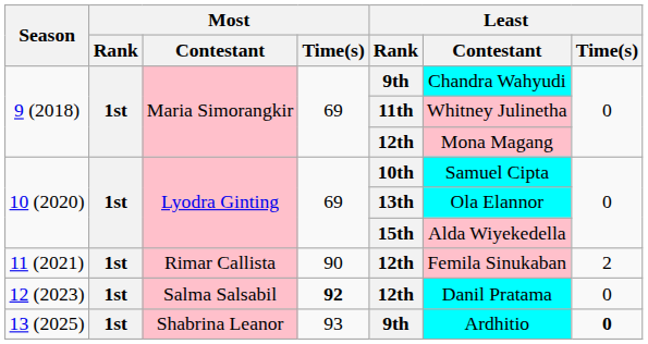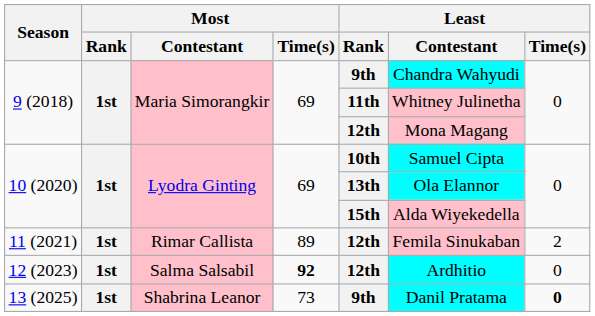11 (2021) | Most / Time(s): 90 -> 89
12 (2023) | Least / Contestant: Danil Pratama -> Ardhitio
13 (2025) | Most / Time(s): 93 -> 73
13 (2025) | Least / Contestant: Ardhitio -> Danil Pratama
